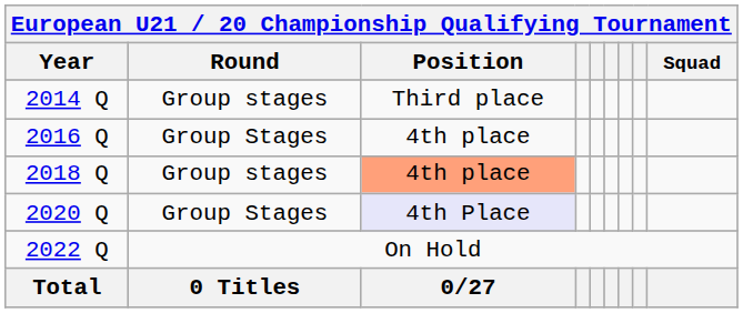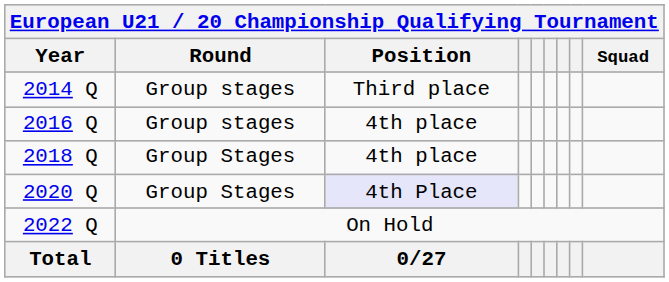2016 Q | Round: Group Stages -> Group stages
2018 Q | Round: Group stages -> Group Stages
2018 Q | Position: lightsalmon background -> no background
